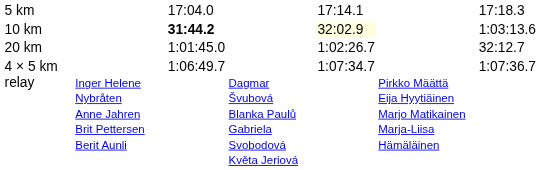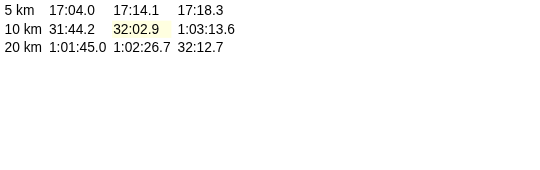10 km | column 3: bold -> normal
- row: 4 × 5 km relay | Inger Helene Nybråten Anne Jahren Brit Pettersen Berit Aunli | 1:06:49.7 | Dagmar Švubová Blanka Paulů Gabriela Svobodová Květa Jeriová | 1:07:34.7 | Pirkko Määttä Eija Hyytiäinen Marjo Matikainen Marja-Liisa Hämäläinen | 1:07:36.7
